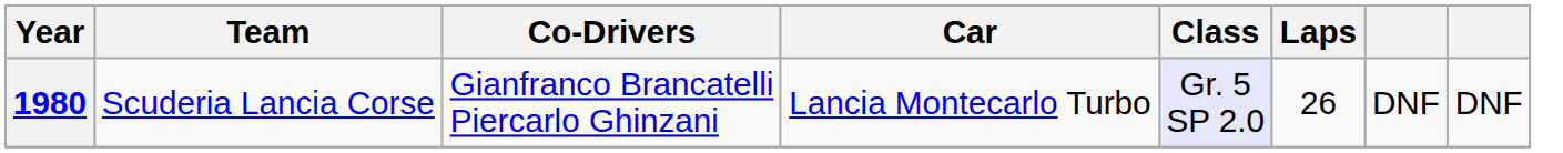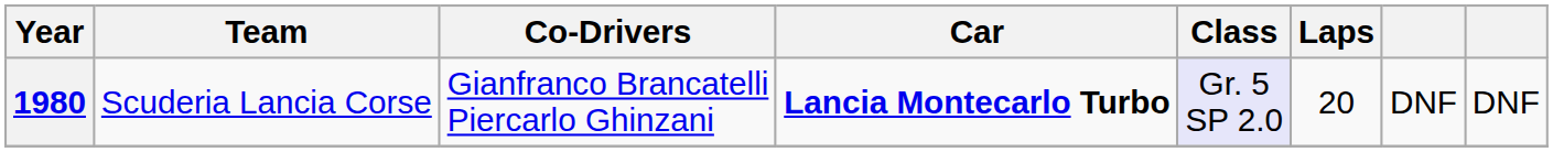1980 | Car: normal -> bold
1980 | Laps: 26 -> 20
